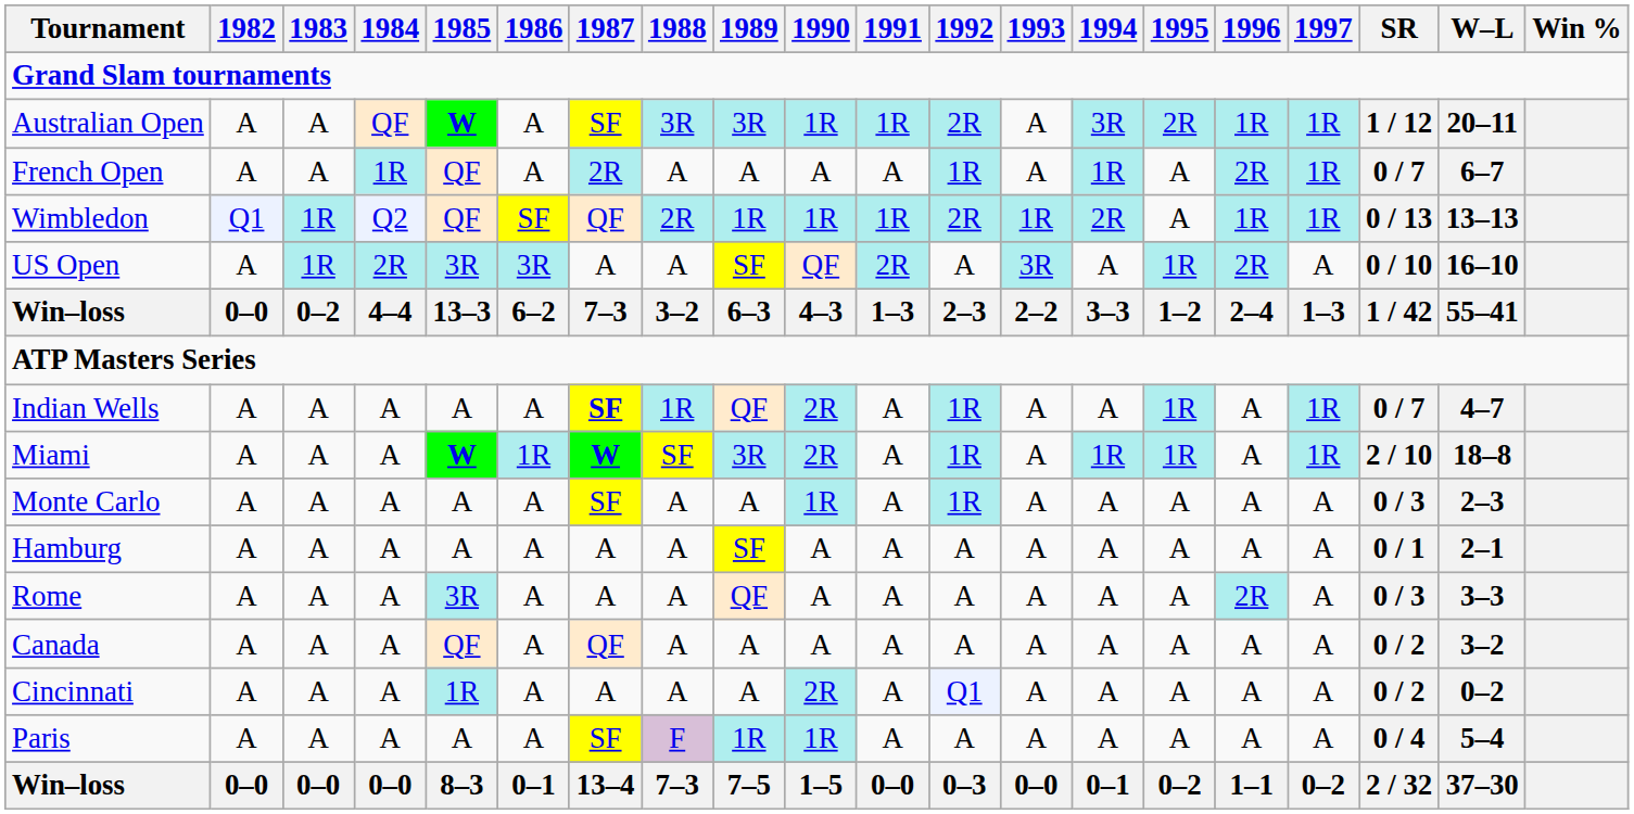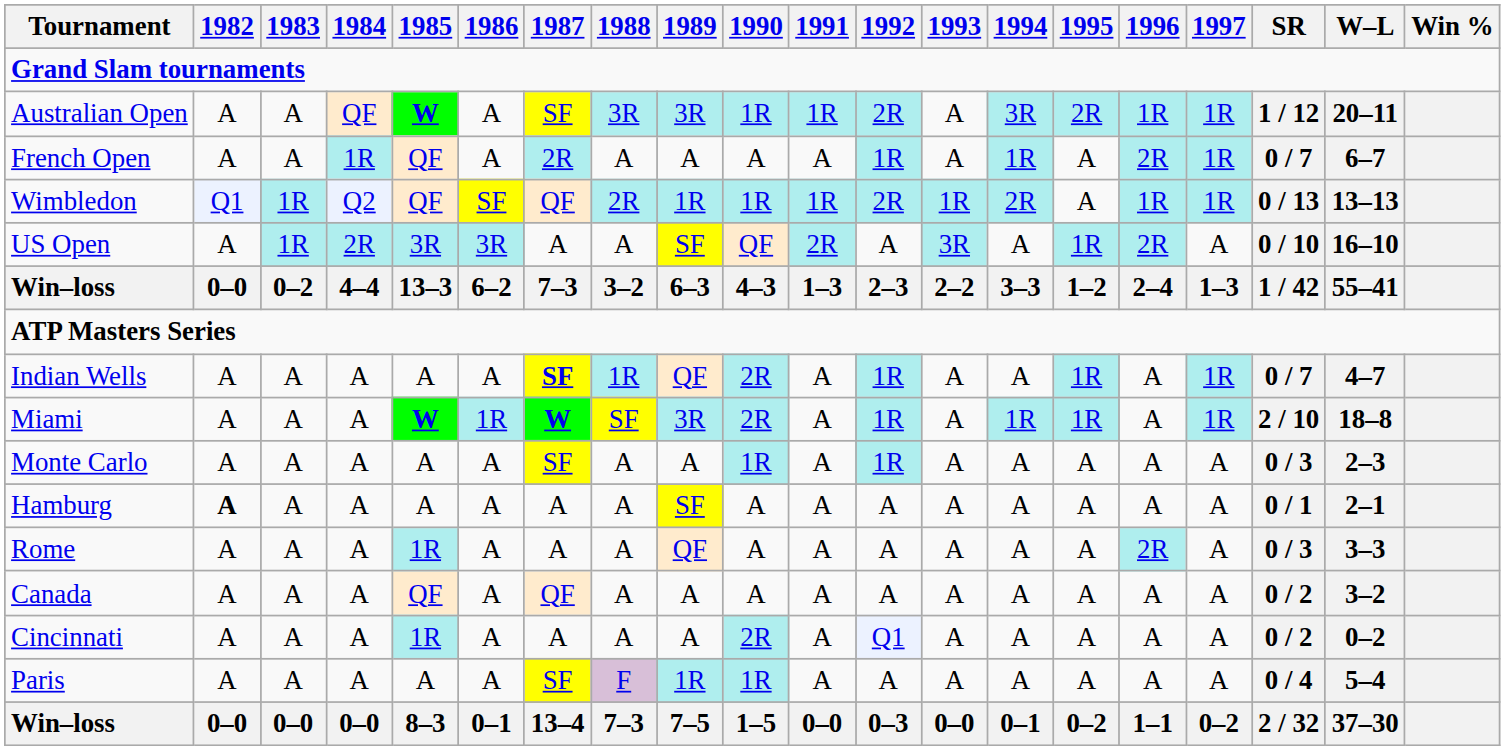Hamburg | 1982: normal -> bold
Rome | 1985: 3R -> 1R
